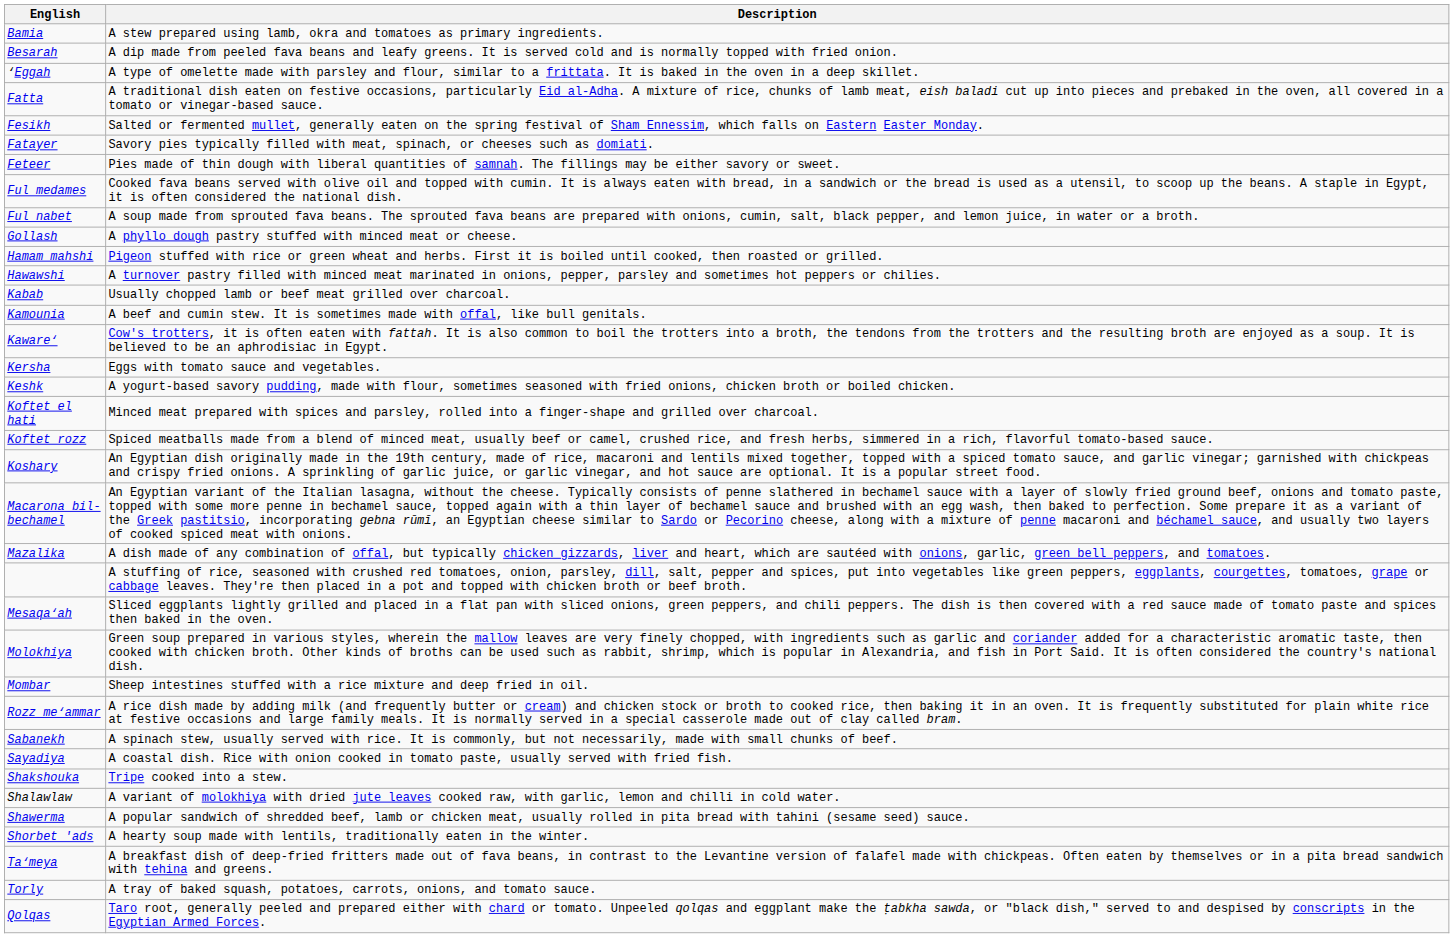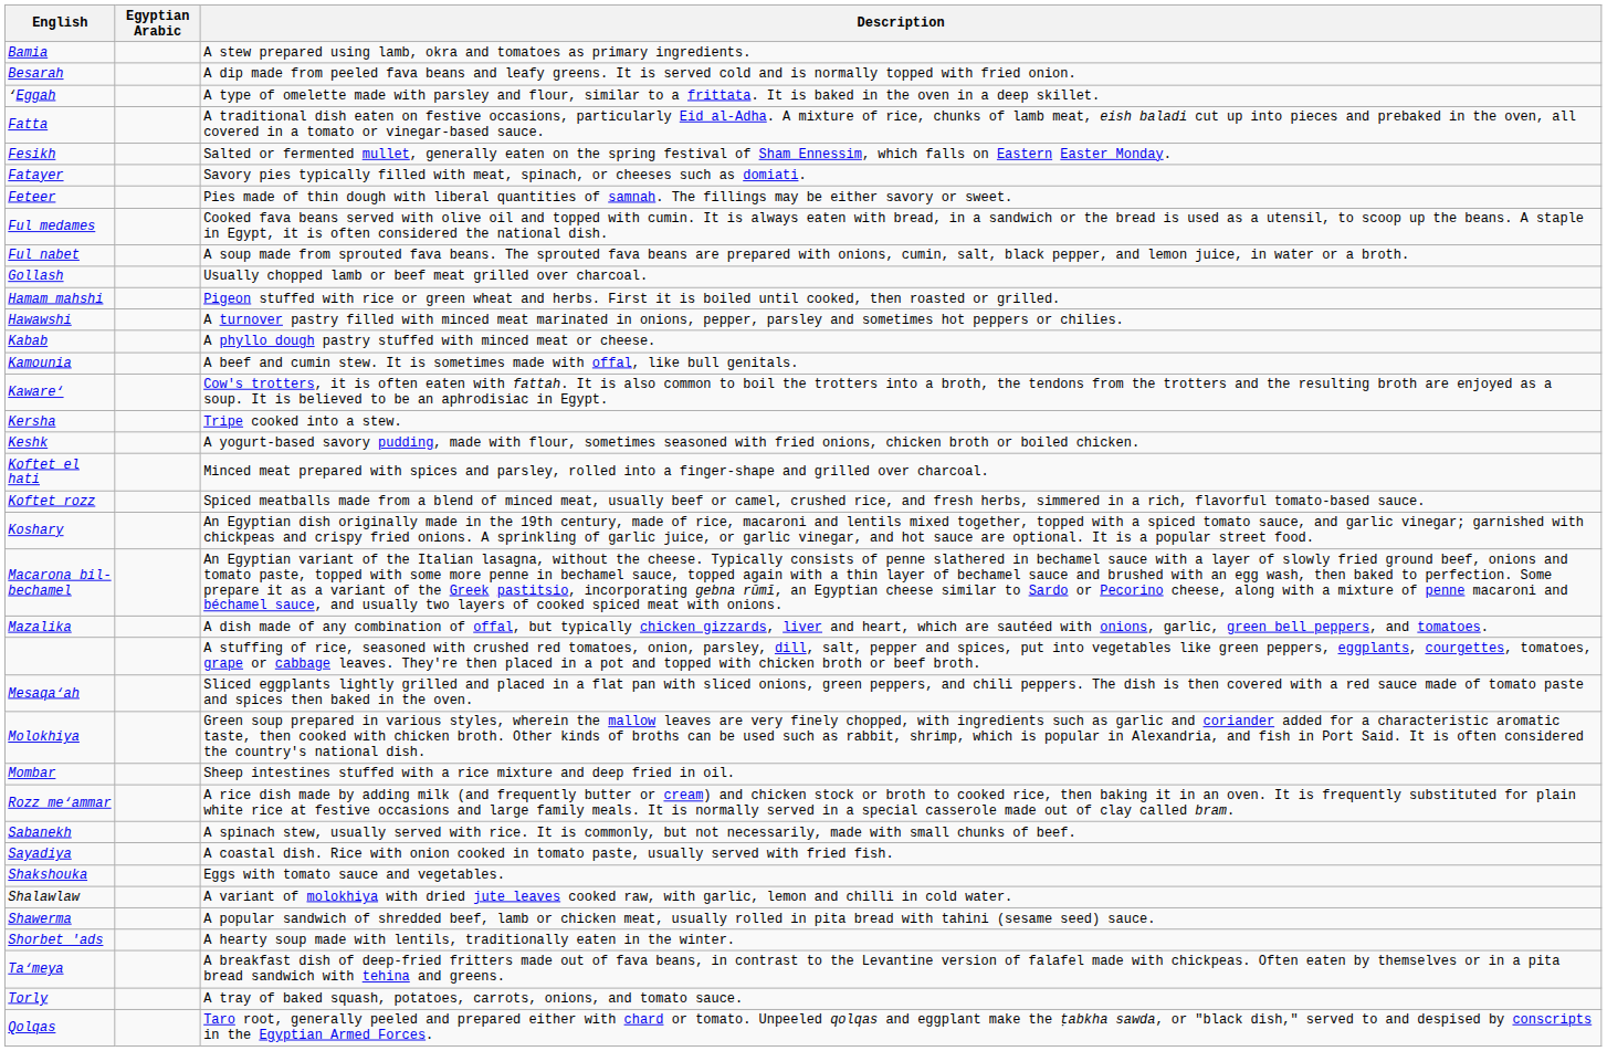+ column: Egyptian Arabic
Gollash | Description: A phyllo dough pastry stuffed with minced meat or cheese. -> Usually chopped lamb or beef meat grilled over charcoal.
Kabab | Description: Usually chopped lamb or beef meat grilled over charcoal. -> A phyllo dough pastry stuffed with minced meat or cheese.
Kersha | Description: Eggs with tomato sauce and vegetables. -> Tripe cooked into a stew.
Shakshouka | Description: Tripe cooked into a stew. -> Eggs with tomato sauce and vegetables.
